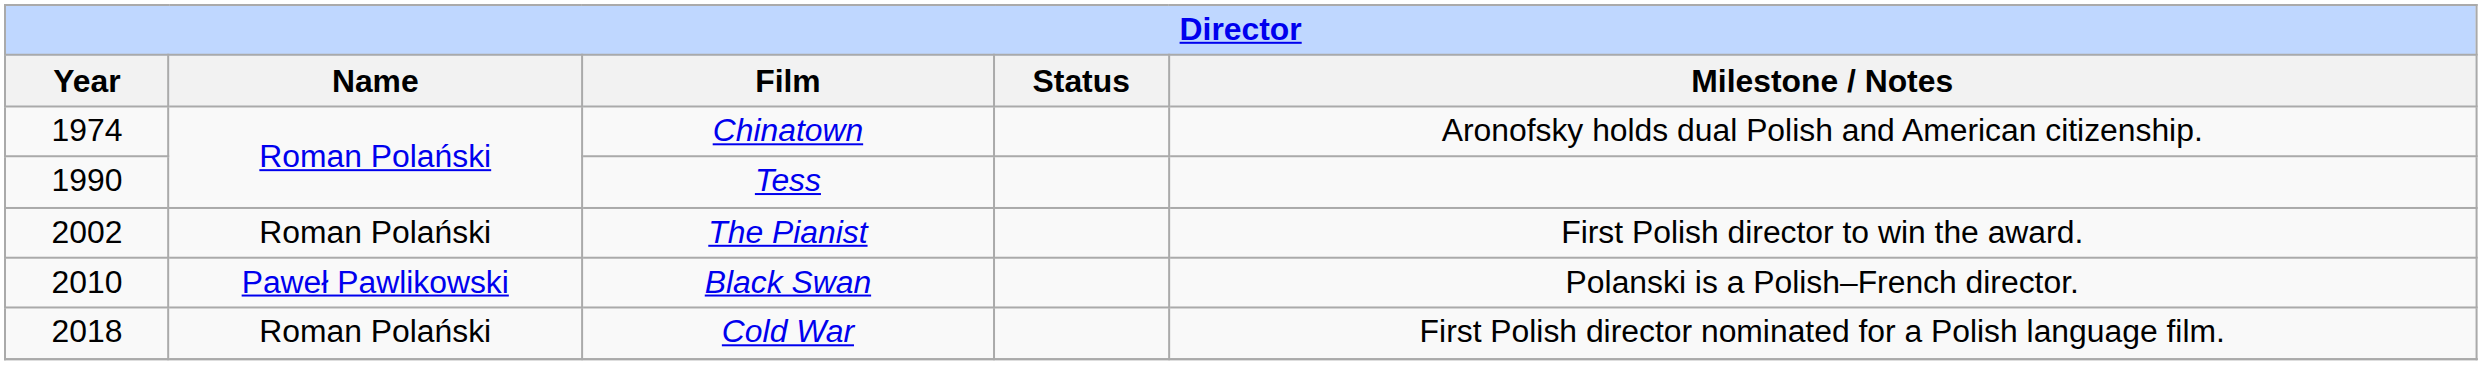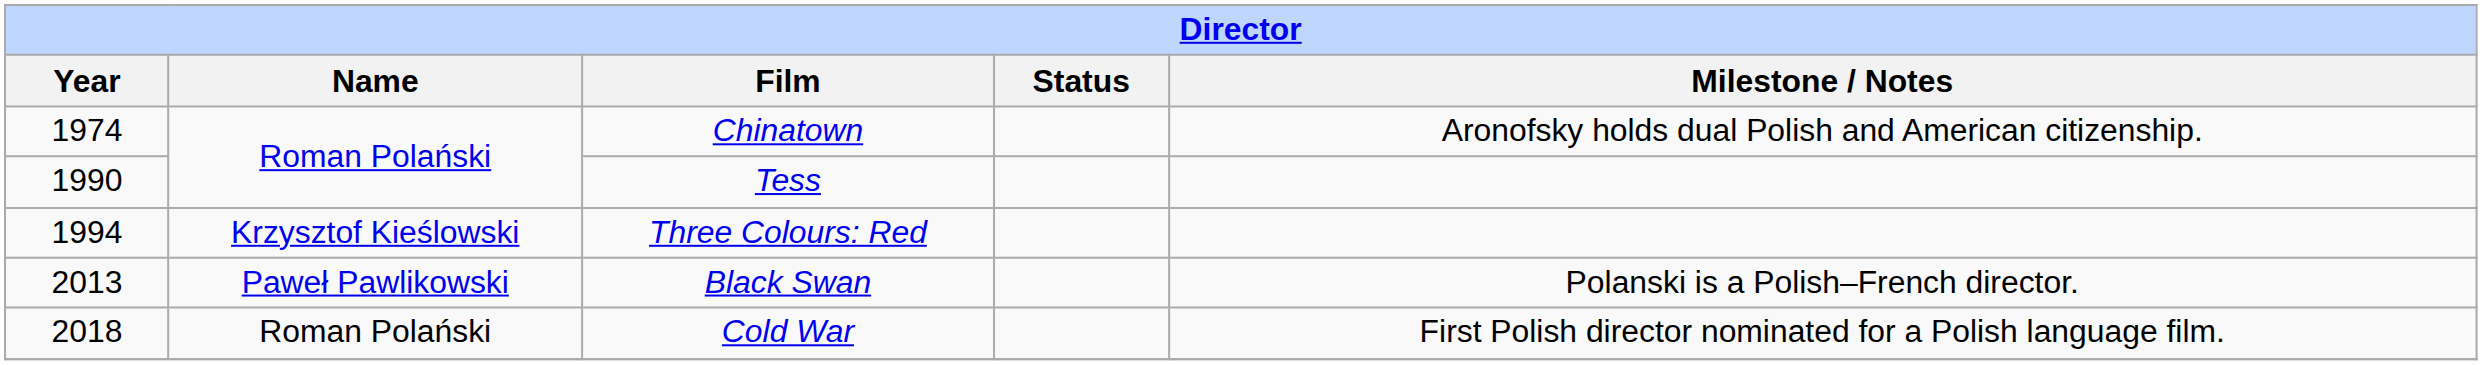+ row: 1994 | Krzysztof Kieślowski | Three Colours: Red
- row: 2002 | Roman Polański | The Pianist | First Polish director to win the award.
Black Swan | Year: 2010 -> 2013
